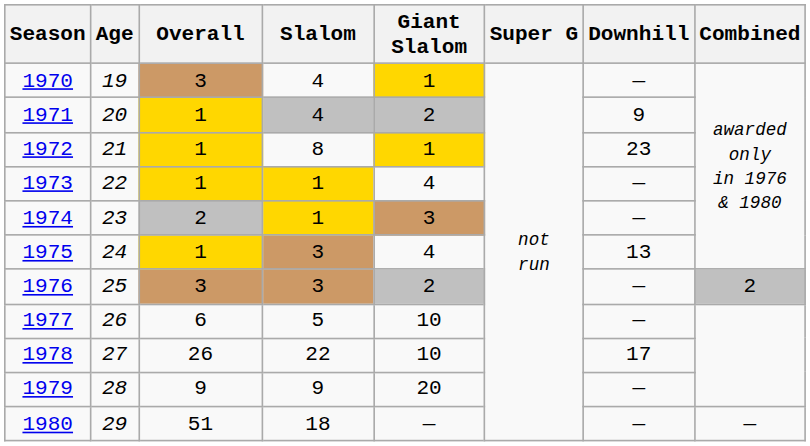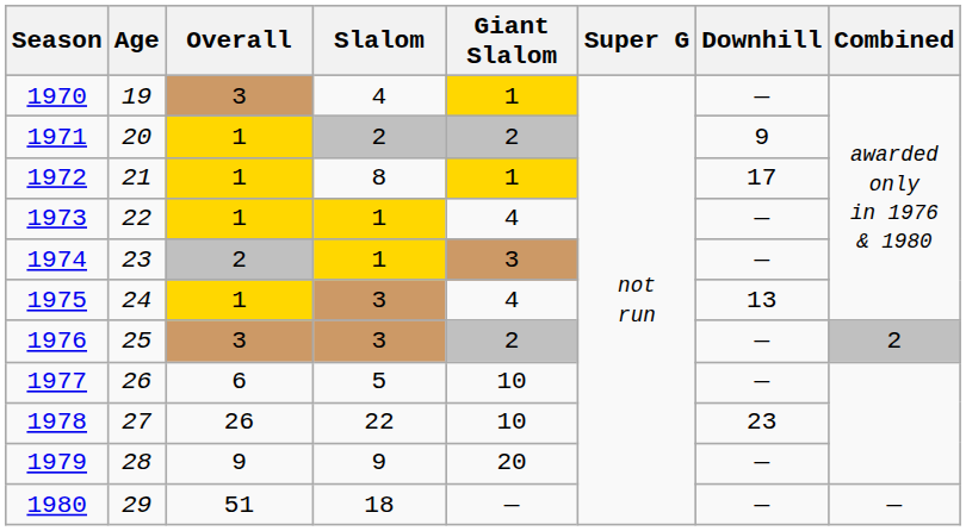1971 | Slalom: 4 -> 2
1972 | Downhill: 23 -> 17
1978 | Downhill: 17 -> 23
